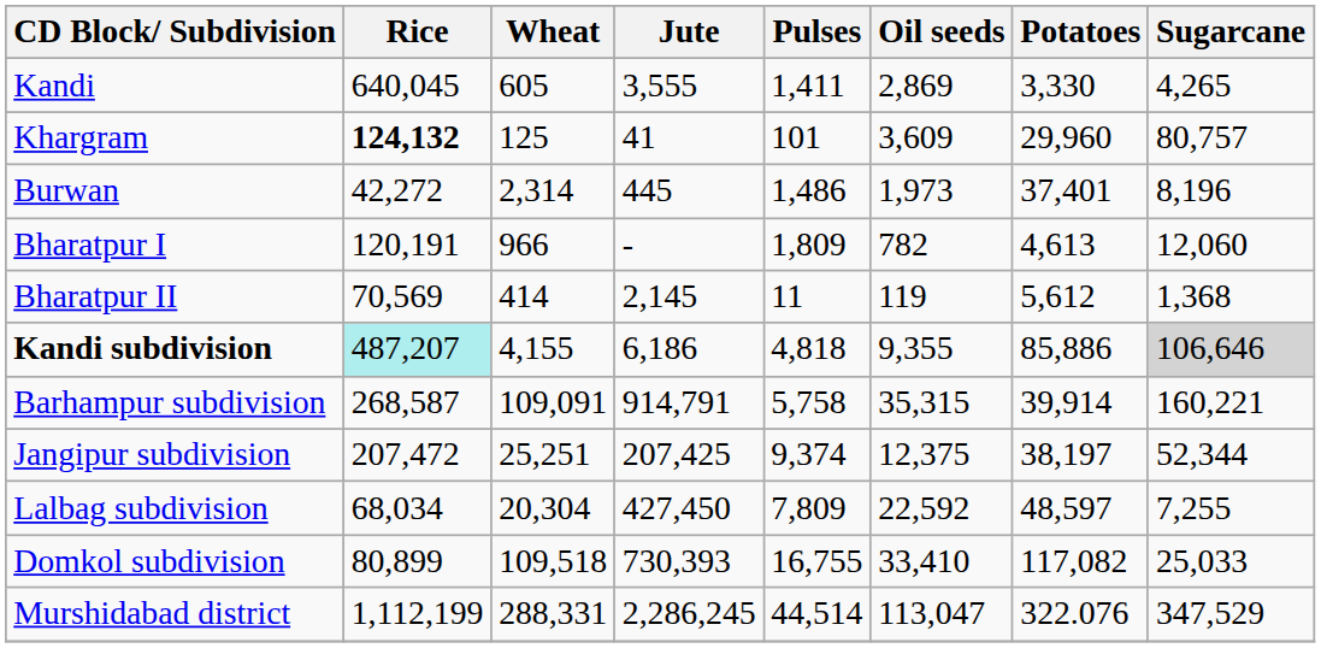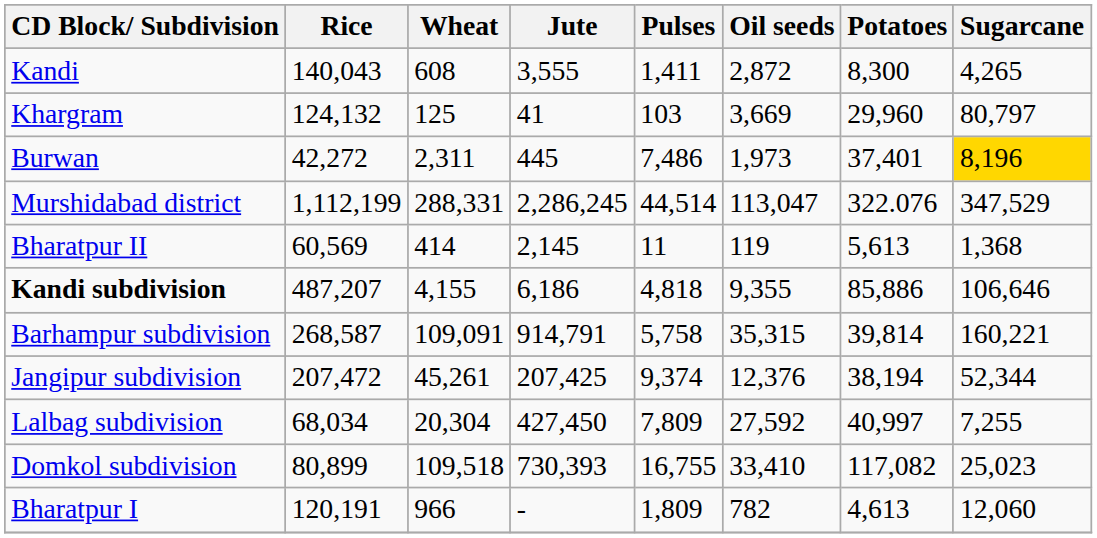Kandi | Rice: 640,045 -> 140,043
Kandi | Wheat: 605 -> 608
Kandi | Oil seeds: 2,869 -> 2,872
Kandi | Potatoes: 3,330 -> 8,300
Khargram | Rice: bold -> normal
Khargram | Pulses: 101 -> 103
Khargram | Oil seeds: 3,609 -> 3,669
Khargram | Sugarcane: 80,757 -> 80,797
Burwan | Wheat: 2,314 -> 2,311
Burwan | Pulses: 1,486 -> 7,486
Burwan | Sugarcane: no background -> gold background
rows swapped: Bharatpur I <-> Murshidabad district
Bharatpur II | Rice: 70,569 -> 60,569
Bharatpur II | Potatoes: 5,612 -> 5,613
Kandi subdivision | Rice: paleturquoise background -> no background
Kandi subdivision | Sugarcane: lightgrey background -> no background
Barhampur subdivision | Potatoes: 39,914 -> 39,814
Jangipur subdivision | Wheat: 25,251 -> 45,261
Jangipur subdivision | Oil seeds: 12,375 -> 12,376
Jangipur subdivision | Potatoes: 38,197 -> 38,194
Lalbag subdivision | Oil seeds: 22,592 -> 27,592
Lalbag subdivision | Potatoes: 48,597 -> 40,997
Domkol subdivision | Sugarcane: 25,033 -> 25,023
